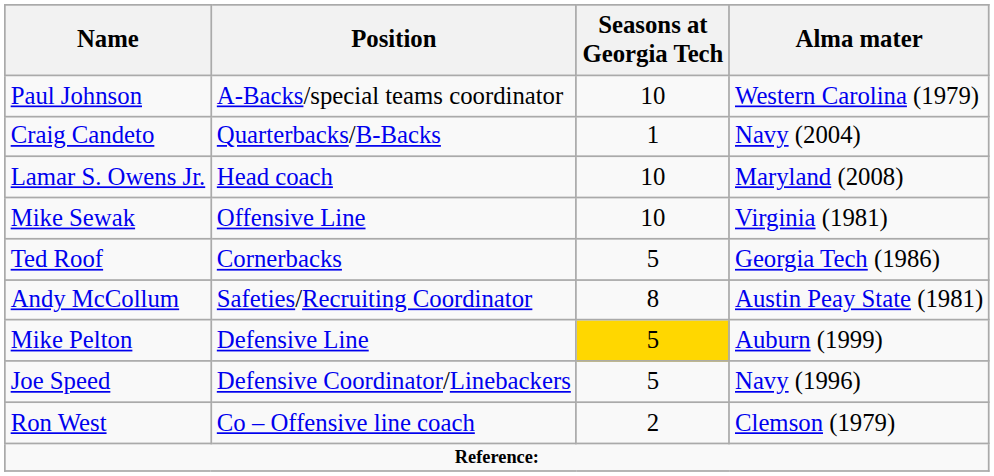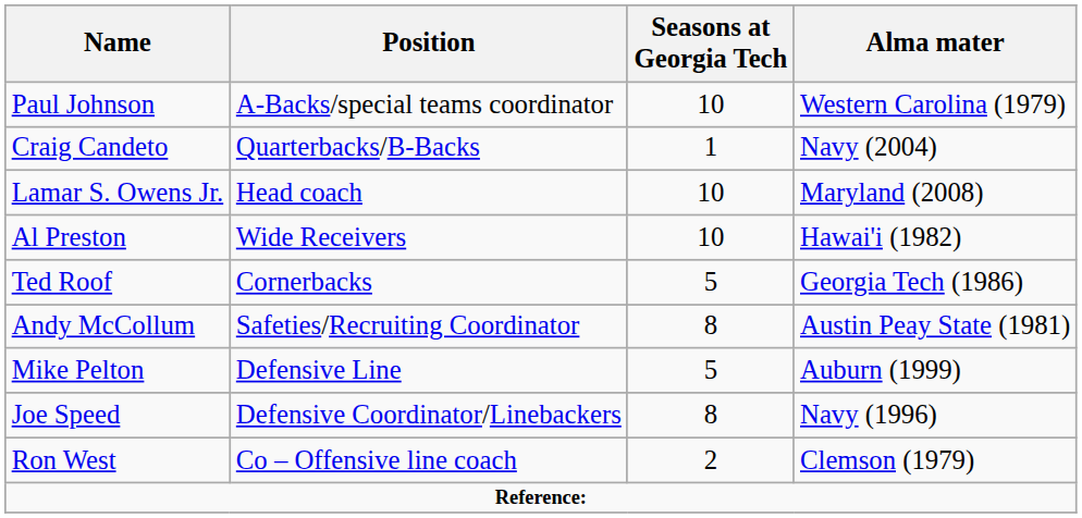+ row: Al Preston | Wide Receivers | 10 | Hawai'i (1982)
- row: Mike Sewak | Offensive Line | 10 | Virginia (1981)
Mike Pelton | Seasons at Georgia Tech: gold background -> no background
Joe Speed | Seasons at Georgia Tech: 5 -> 8
